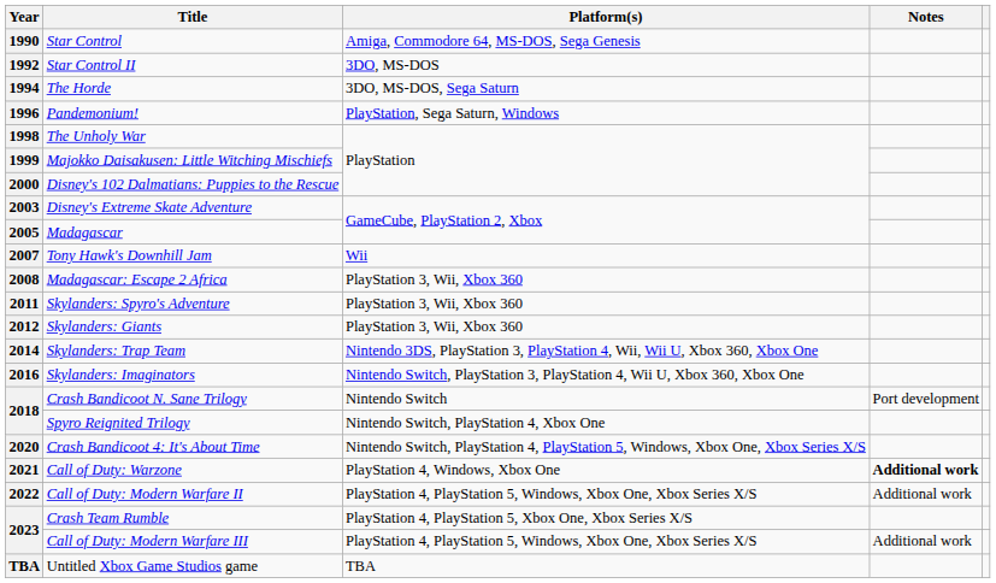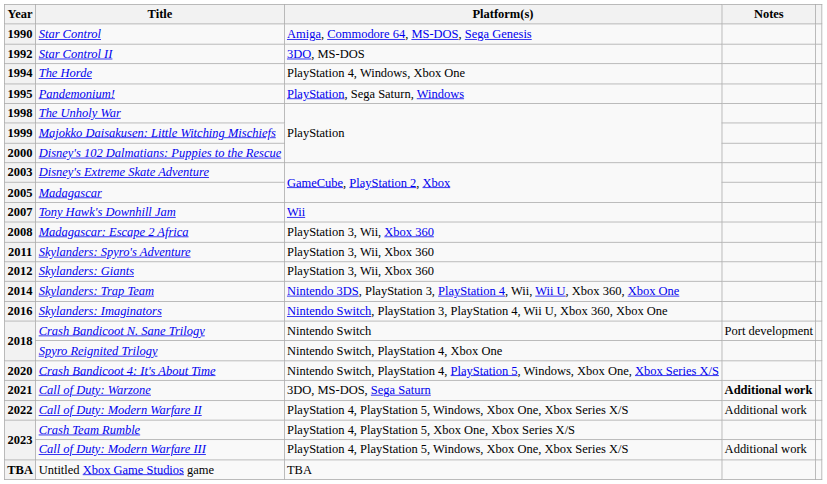The Horde | Platform(s): 3DO, MS-DOS, Sega Saturn -> PlayStation 4, Windows, Xbox One
Pandemonium! | Year: 1996 -> 1995
Call of Duty: Warzone | Platform(s): PlayStation 4, Windows, Xbox One -> 3DO, MS-DOS, Sega Saturn
